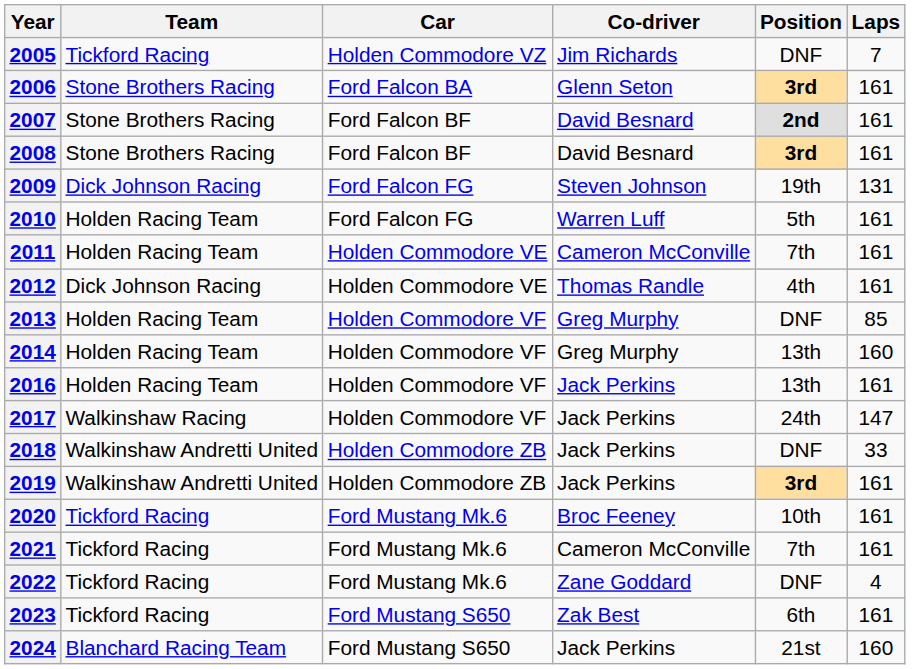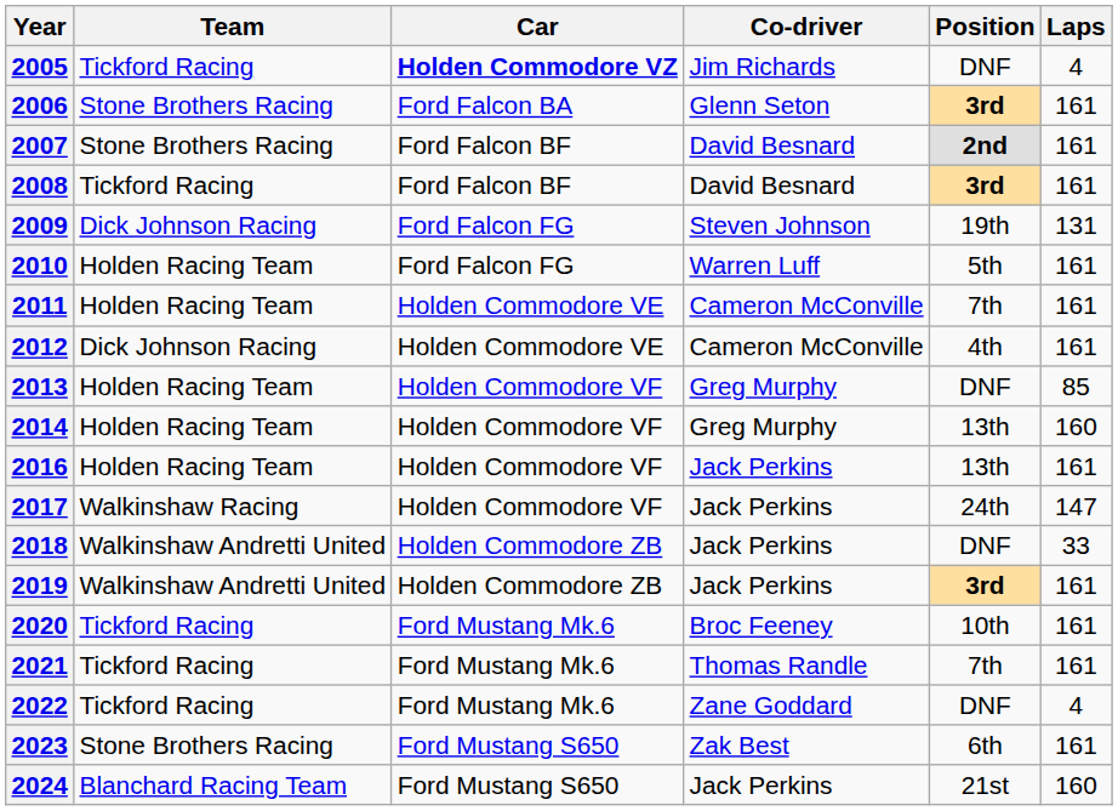2005 | Car: normal -> bold
2005 | Laps: 7 -> 4
2008 | Team: Stone Brothers Racing -> Tickford Racing
2012 | Co-driver: Thomas Randle -> Cameron McConville
2021 | Co-driver: Cameron McConville -> Thomas Randle
2023 | Team: Tickford Racing -> Stone Brothers Racing
